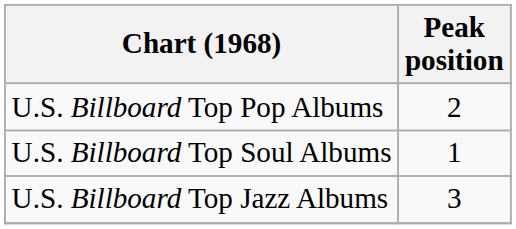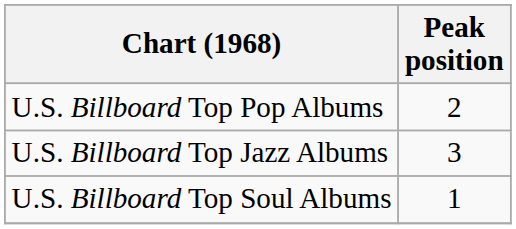rows swapped: U.S. Billboard Top Soul Albums <-> U.S. Billboard Top Jazz Albums
